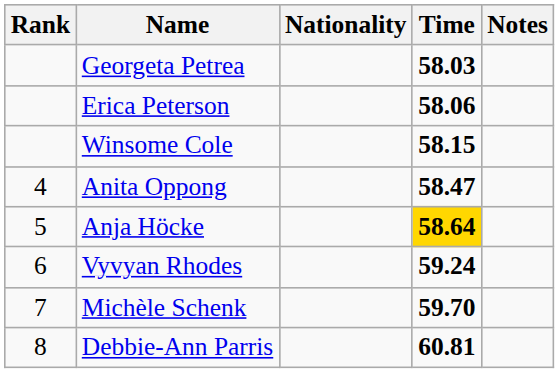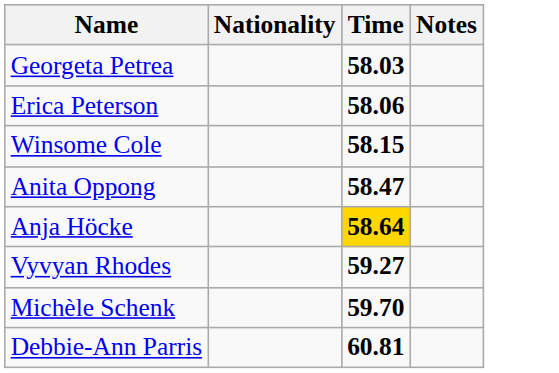- column: Rank | 4 | 5 | 6 | 7 | 8
Vyvyan Rhodes | Time: 59.24 -> 59.27
